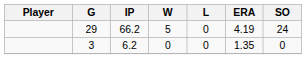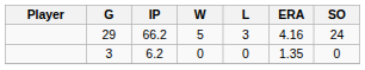29 | L: 0 -> 3
29 | ERA: 4.19 -> 4.16
